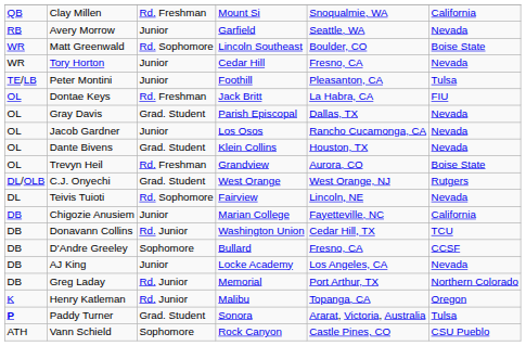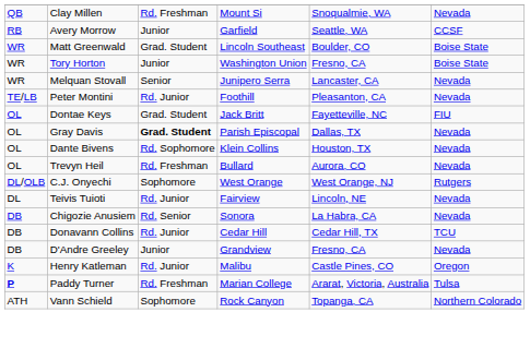Clay Millen | column 6: California -> Nevada
Avery Morrow | column 6: Nevada -> CCSF
Matt Greenwald | column 3: Rd. Sophomore -> Grad. Student
Tory Horton | column 4: Cedar Hill -> Washington Union
Tory Horton | column 6: Nevada -> Boise State
+ row: WR | Melquan Stovall | Senior | Junipero Serra | Lancaster, CA | Nevada
Peter Montini | column 3: Junior -> Rd. Junior
Peter Montini | column 6: Tulsa -> Nevada
Dontae Keys | column 3: Rd. Freshman -> Grad. Student
Dontae Keys | column 5: La Habra, CA -> Fayetteville, NC
Gray Davis | column 3: normal -> bold
- row: OL | Jacob Gardner | Junior | Los Osos | Rancho Cucamonga, CA | Nevada
Dante Bivens | column 3: Grad. Student -> Rd. Sophomore
Trevyn Heil | column 4: Grandview -> Bullard
Trevyn Heil | column 6: Boise State -> Nevada
C.J. Onyechi | column 3: Grad. Student -> Sophomore
Teivis Tuioti | column 3: Rd. Sophomore -> Rd. Junior
Chigozie Anusiem | column 3: Junior -> Rd. Senior
Chigozie Anusiem | column 4: Marian College -> Sonora
Chigozie Anusiem | column 5: Fayetteville, NC -> La Habra, CA
Chigozie Anusiem | column 6: California -> Nevada
Donavann Collins | column 4: Washington Union -> Cedar Hill
D'Andre Greeley | column 3: Sophomore -> Junior
D'Andre Greeley | column 4: Bullard -> Grandview
D'Andre Greeley | column 6: CCSF -> Nevada
- row: DB | AJ King | Junior | Locke Academy | Los Angeles, CA | Nevada
- row: DB | Greg Laday | Rd. Junior | Memorial | Port Arthur, TX | Northern Colorado
Henry Katleman | column 5: Topanga, CA -> Castle Pines, CO
Paddy Turner | column 3: Grad. Student -> Rd. Freshman
Paddy Turner | column 4: Sonora -> Marian College
Vann Schield | column 5: Castle Pines, CO -> Topanga, CA
Vann Schield | column 6: CSU Pueblo -> Northern Colorado
